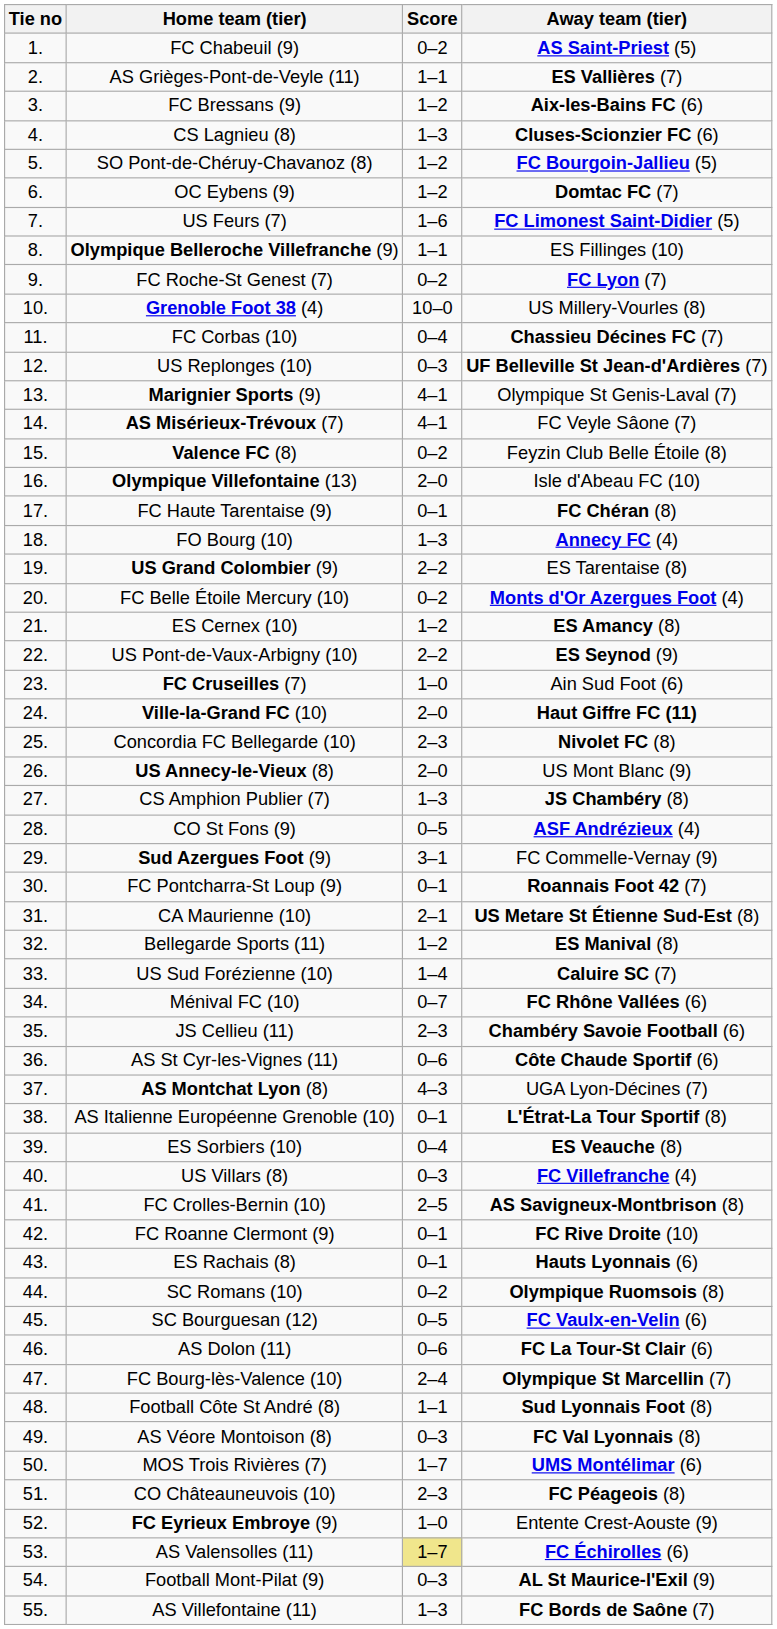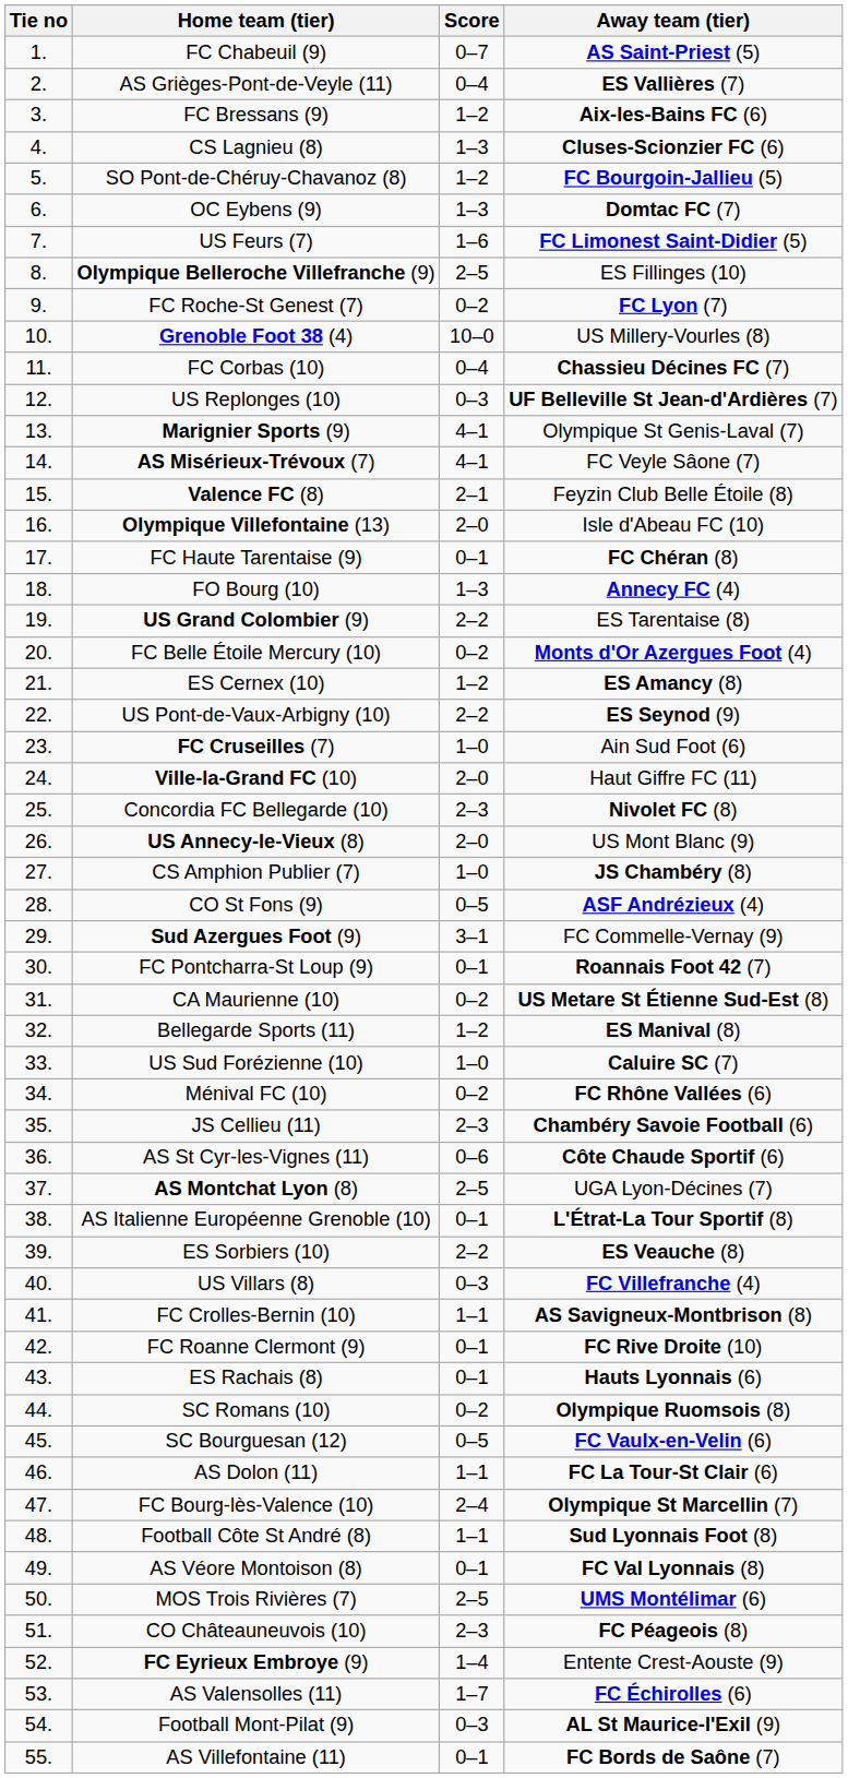FC Chabeuil (9) | Score: 0–2 -> 0–7
AS Grièges-Pont-de-Veyle (11) | Score: 1–1 -> 0–4
OC Eybens (9) | Score: 1–2 -> 1–3
Olympique Belleroche Villefranche (9) | Score: 1–1 -> 2–5
Valence FC (8) | Score: 0–2 -> 2–1
Ville-la-Grand FC (10) | Away team (tier): bold -> normal
CS Amphion Publier (7) | Score: 1–3 -> 1–0
CA Maurienne (10) | Score: 2–1 -> 0–2
US Sud Forézienne (10) | Score: 1–4 -> 1–0
Ménival FC (10) | Score: 0–7 -> 0–2
AS Montchat Lyon (8) | Score: 4–3 -> 2–5
ES Sorbiers (10) | Score: 0–4 -> 2–2
FC Crolles-Bernin (10) | Score: 2–5 -> 1–1
AS Dolon (11) | Score: 0–6 -> 1–1
AS Véore Montoison (8) | Score: 0–3 -> 0–1
MOS Trois Rivières (7) | Score: 1–7 -> 2–5
FC Eyrieux Embroye (9) | Score: 1–0 -> 1–4
AS Valensolles (11) | Score: khaki background -> no background
AS Villefontaine (11) | Score: 1–3 -> 0–1
